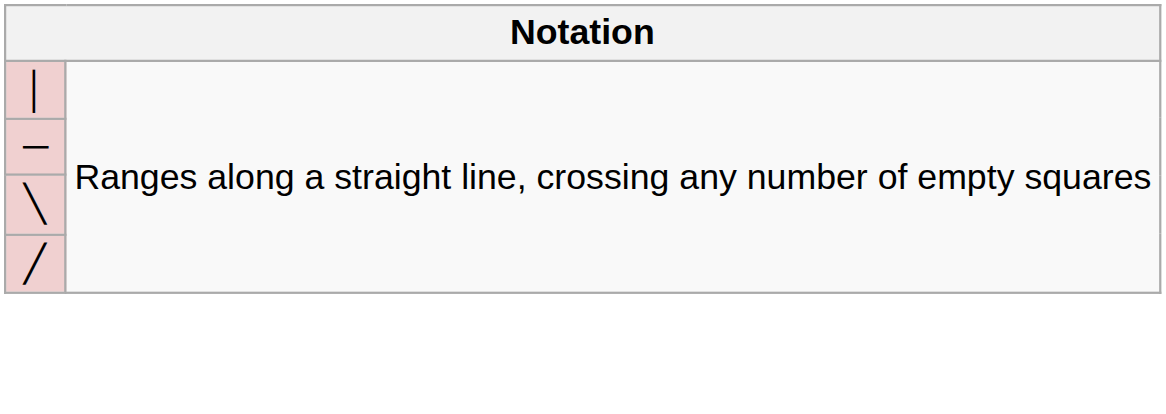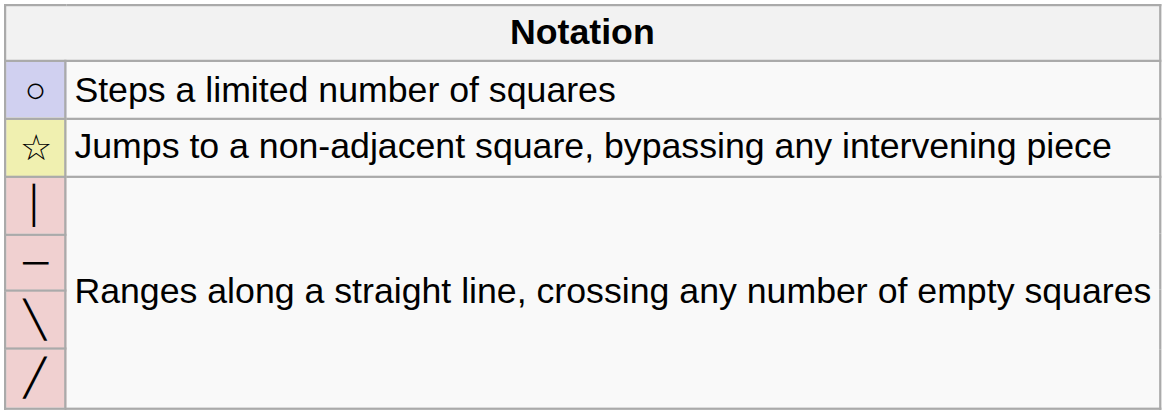+ row: ○ | Steps a limited number of squares
+ row: ☆ | Jumps to a non-adjacent square, bypassing any intervening piece
